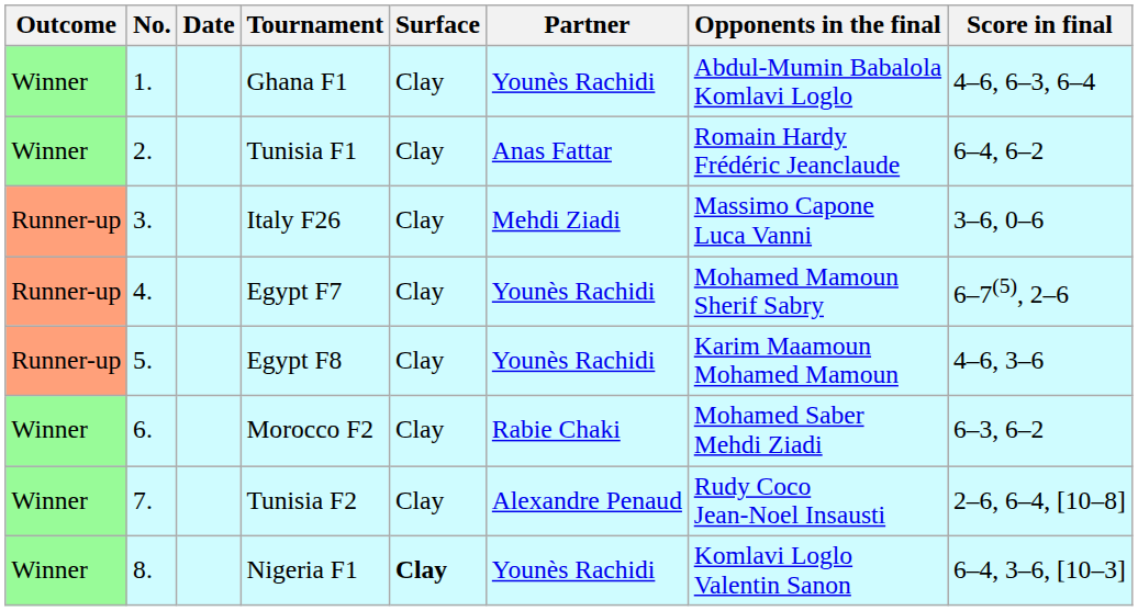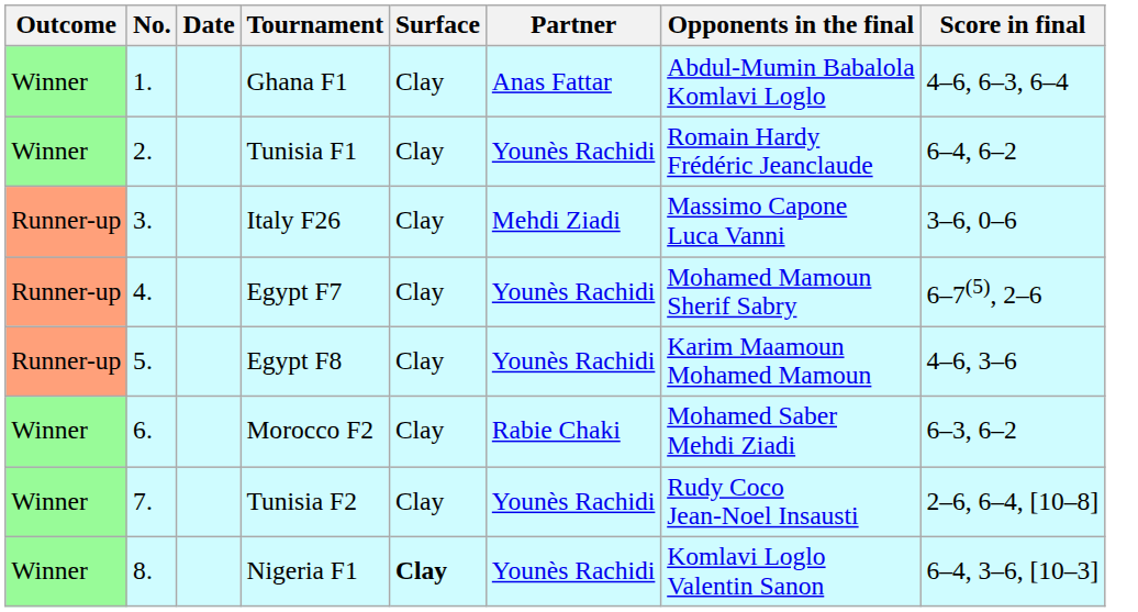Ghana F1 | Partner: Younès Rachidi -> Anas Fattar
Tunisia F1 | Partner: Anas Fattar -> Younès Rachidi
Tunisia F2 | Partner: Alexandre Penaud -> Younès Rachidi
